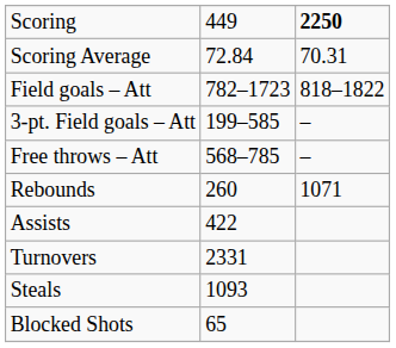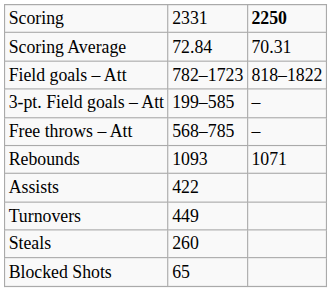Scoring | column 2: 449 -> 2331
Rebounds | column 2: 260 -> 1093
Turnovers | column 2: 2331 -> 449
Steals | column 2: 1093 -> 260
